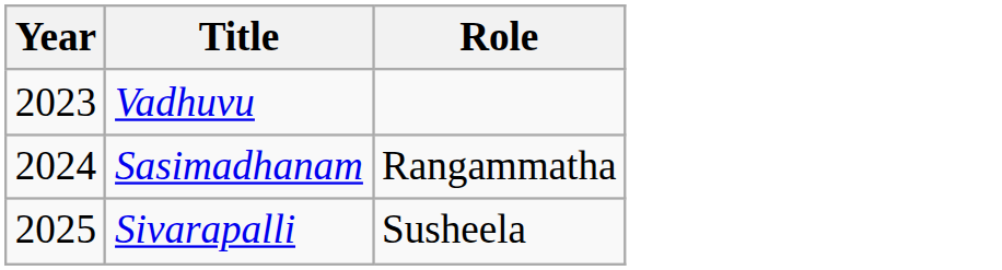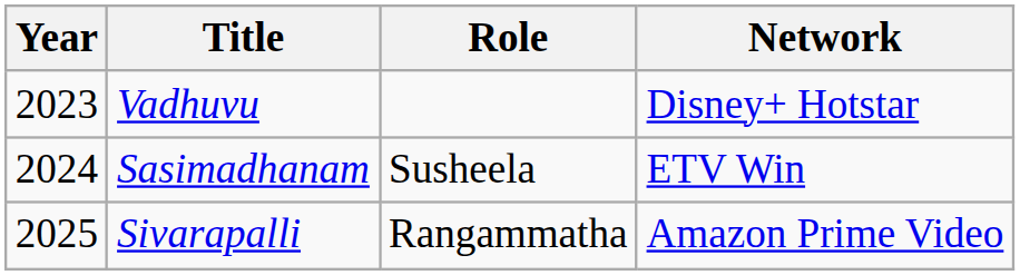+ column: Network | Disney+ Hotstar | ETV Win | Amazon Prime Video
Sasimadhanam | Role: Rangammatha -> Susheela
Sivarapalli | Role: Susheela -> Rangammatha
